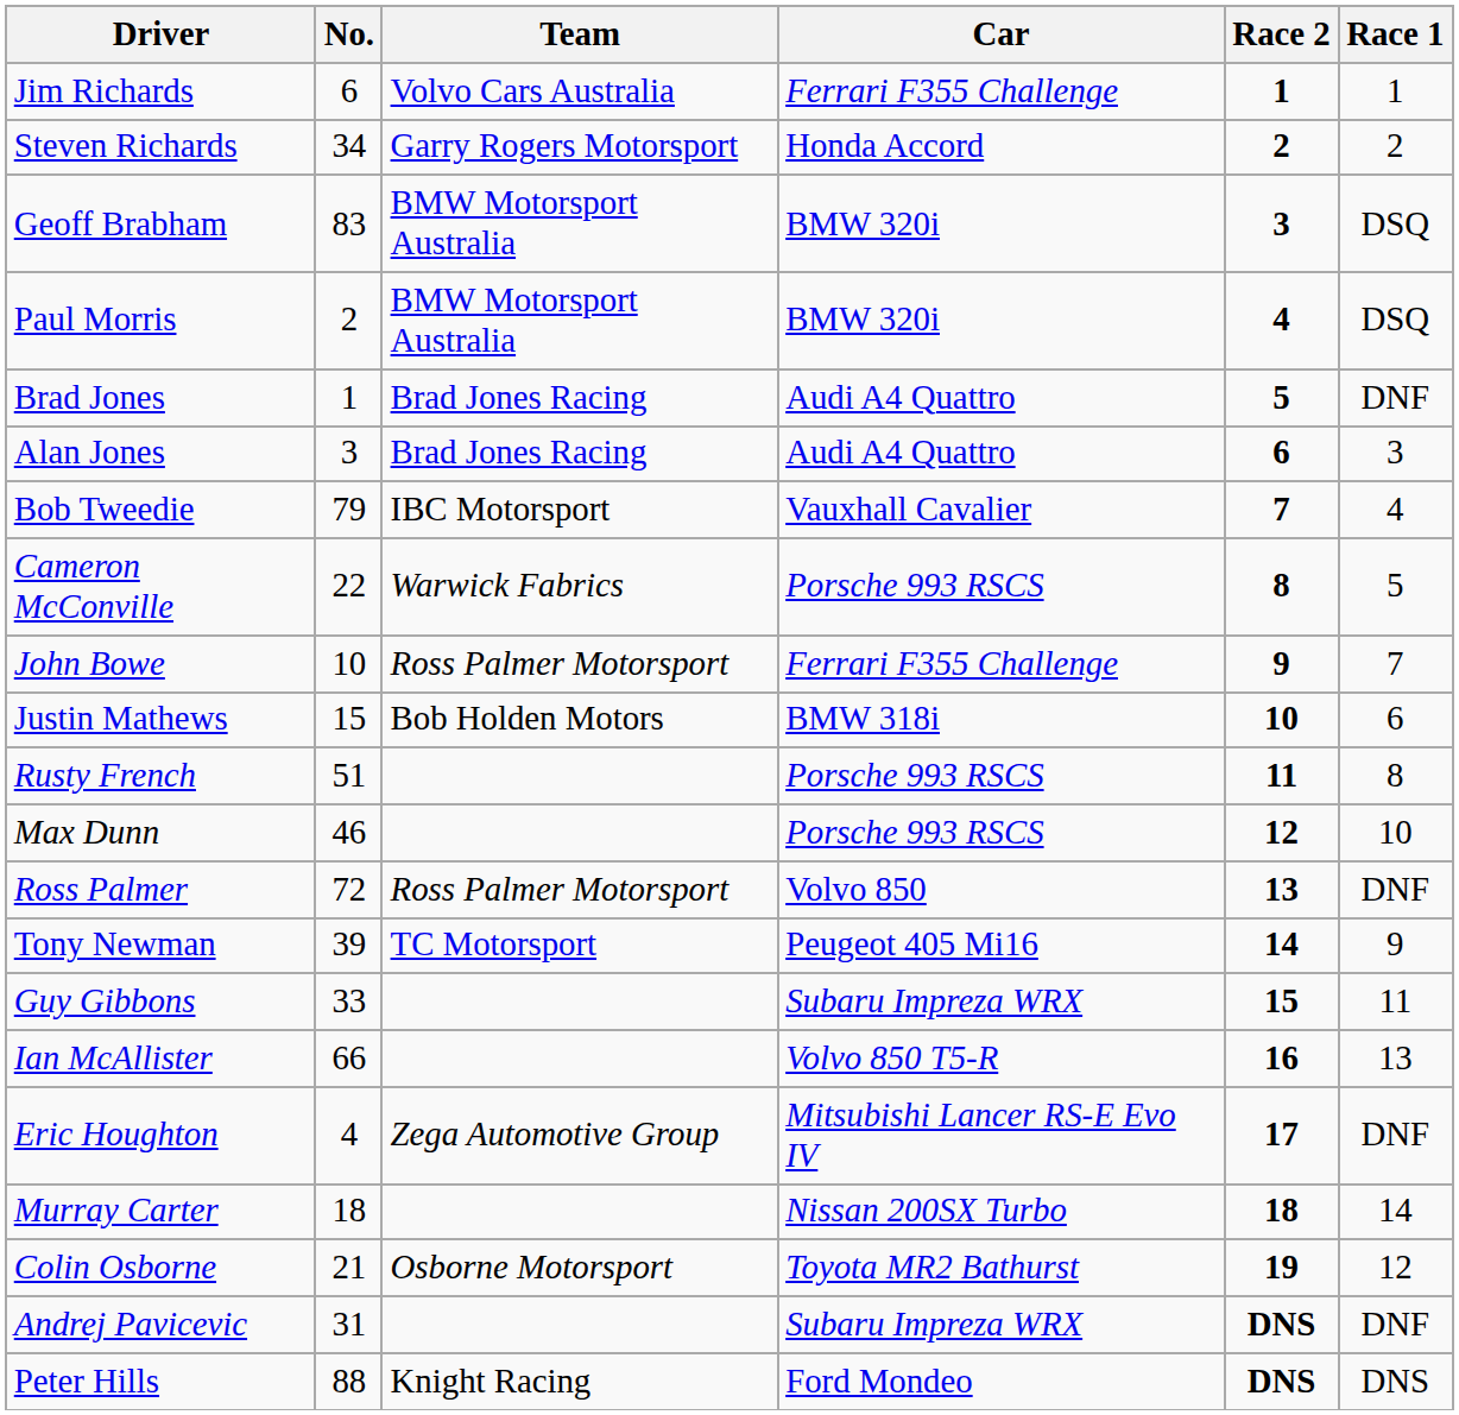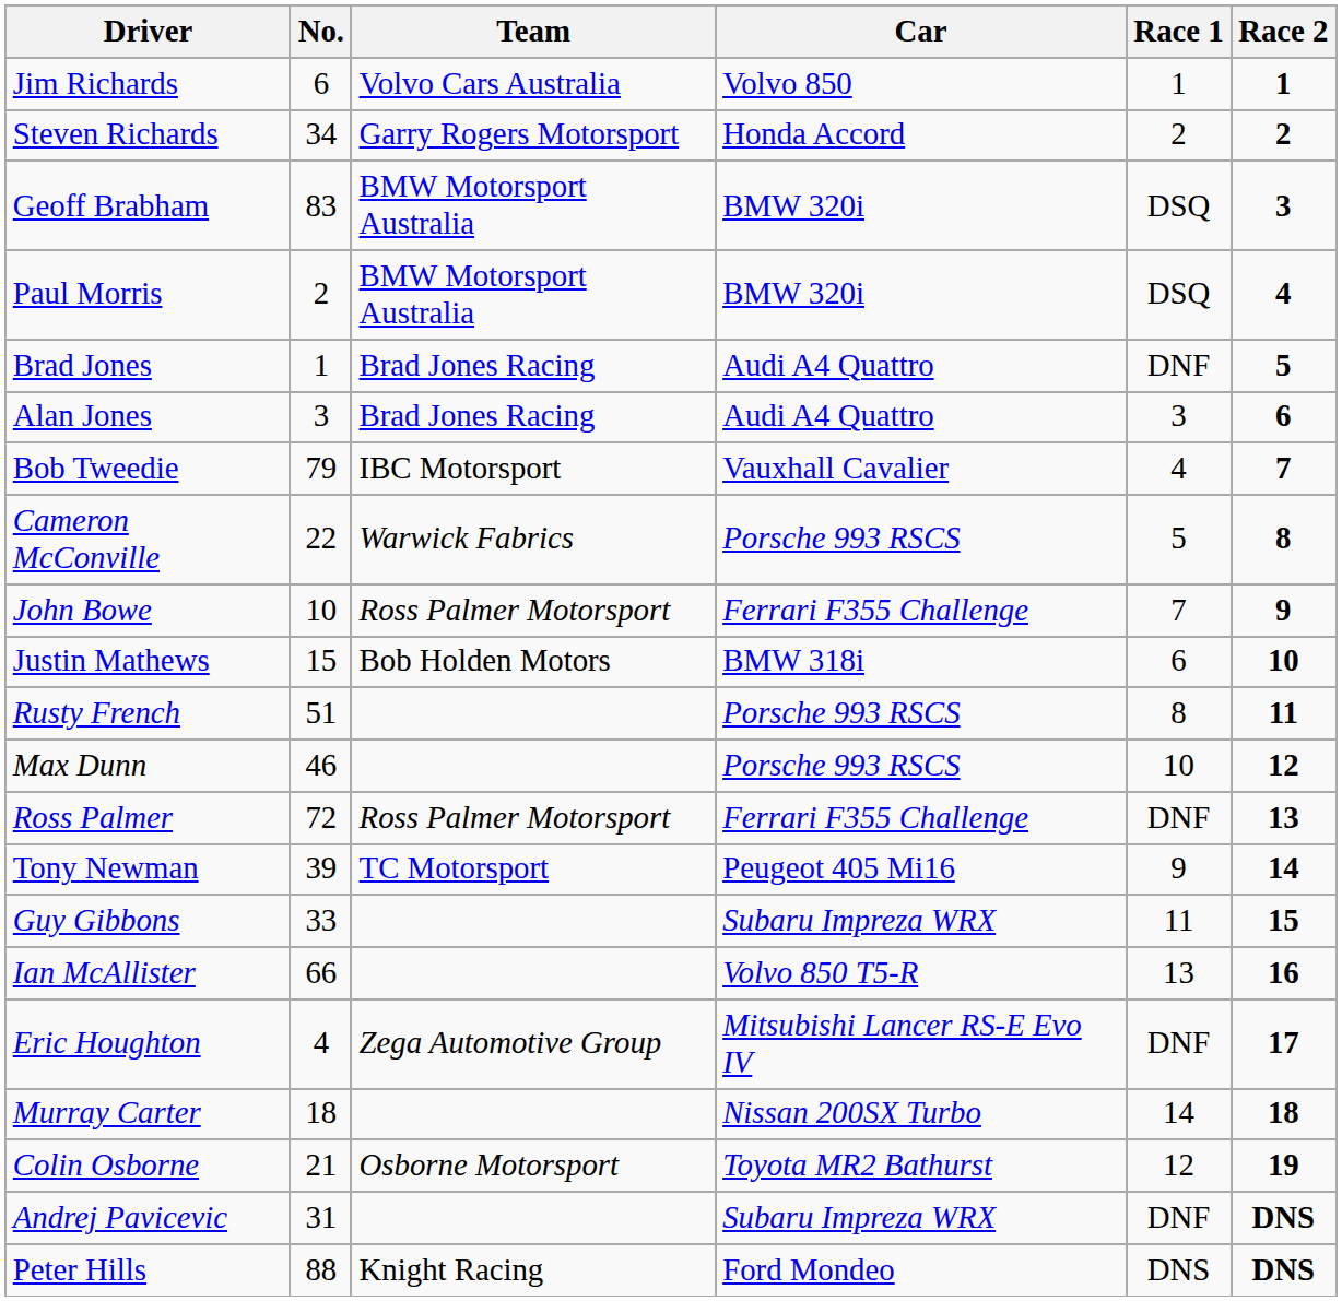columns swapped: Race 1 <-> Race 2
Jim Richards | Car: Ferrari F355 Challenge -> Volvo 850
Ross Palmer | Car: Volvo 850 -> Ferrari F355 Challenge
